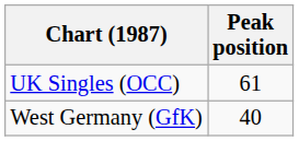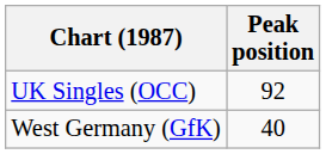UK Singles (OCC) | Peak position: 61 -> 92
